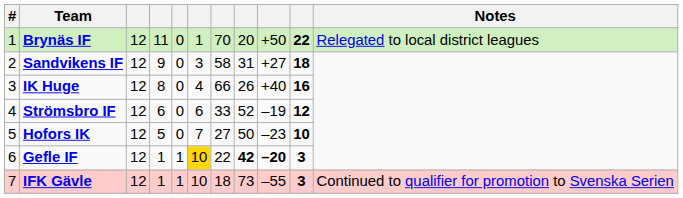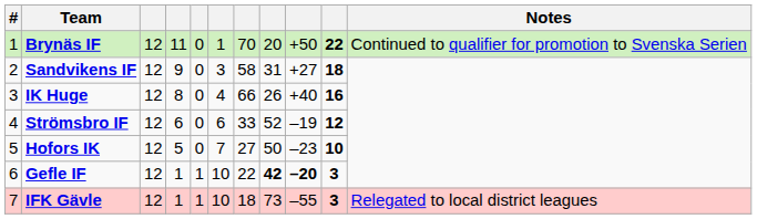Brynäs IF | Notes: Relegated to local district leagues -> Continued to qualifier for promotion to Svenska Serien
Gefle IF | column 6: gold background -> no background
IFK Gävle | Notes: Continued to qualifier for promotion to Svenska Serien -> Relegated to local district leagues
